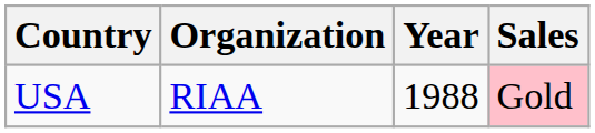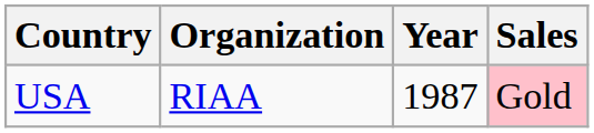USA | Year: 1988 -> 1987
